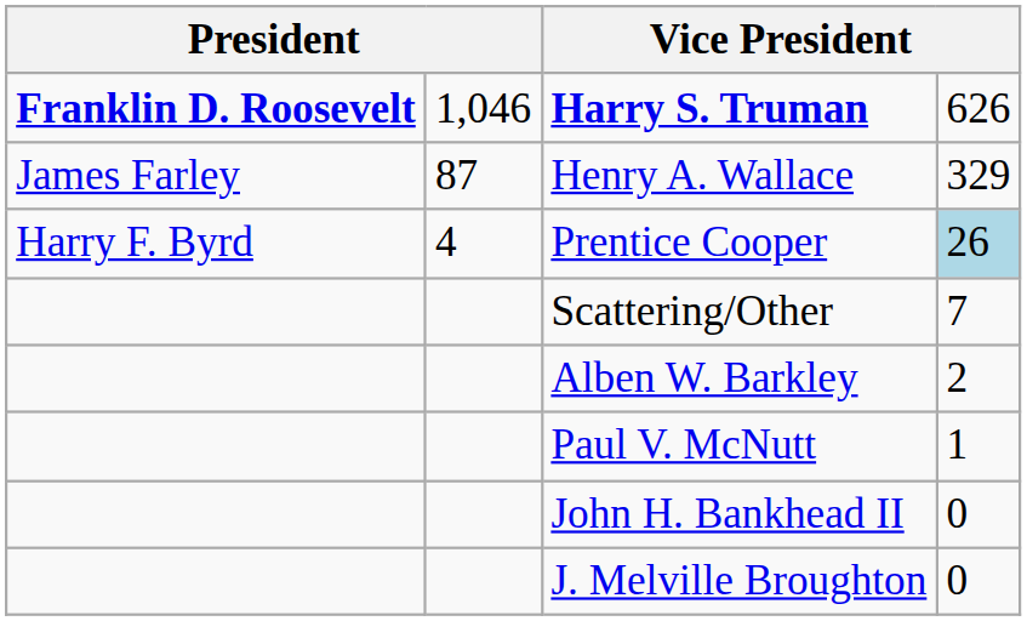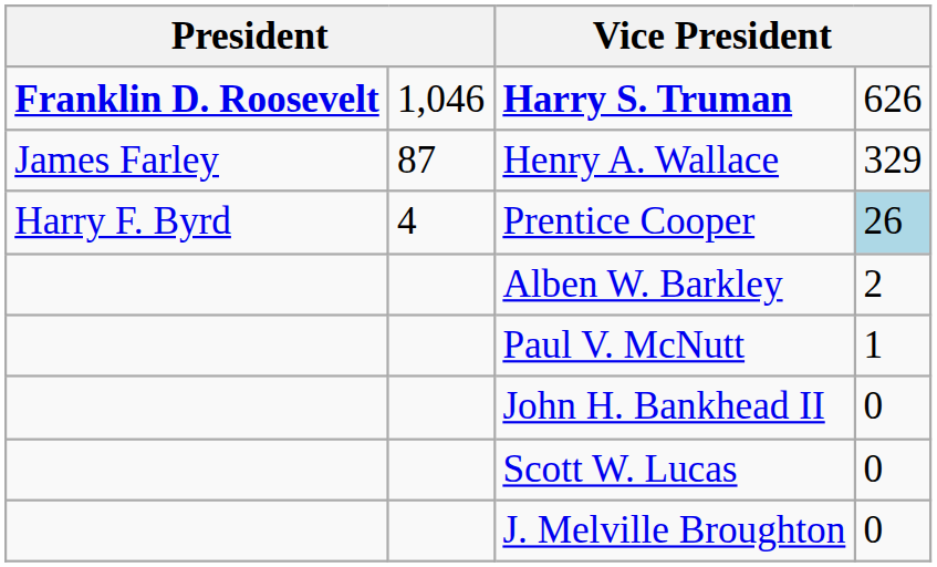- row: Scattering/Other | 7
+ row: Scott W. Lucas | 0
